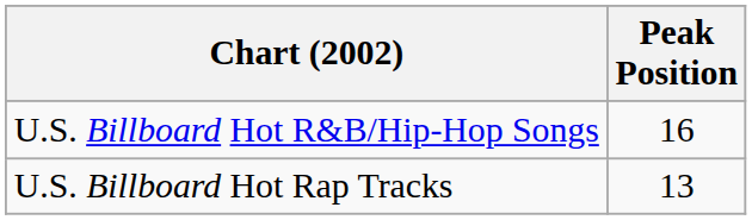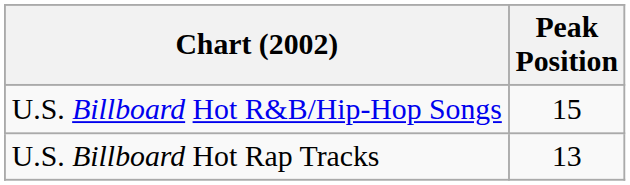U.S. Billboard Hot R&B/Hip-Hop Songs | Peak Position: 16 -> 15
